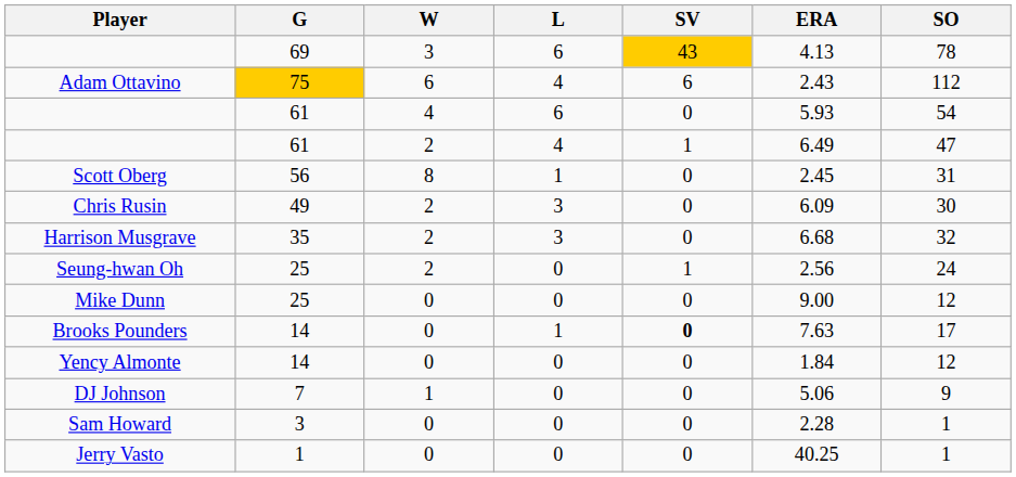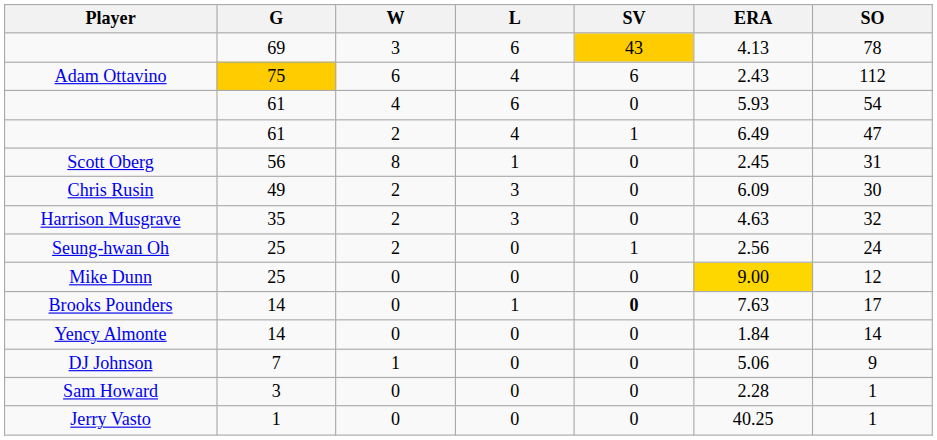Harrison Musgrave | ERA: 6.68 -> 4.63
Mike Dunn | ERA: no background -> gold background
Yency Almonte | SO: 12 -> 14
